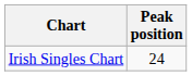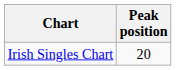Irish Singles Chart | Peak position: 24 -> 20
